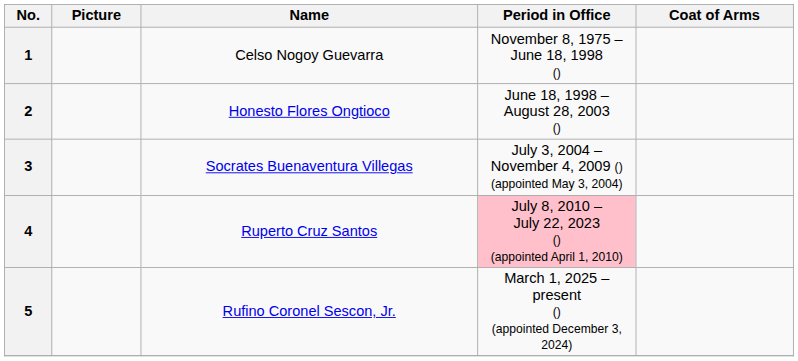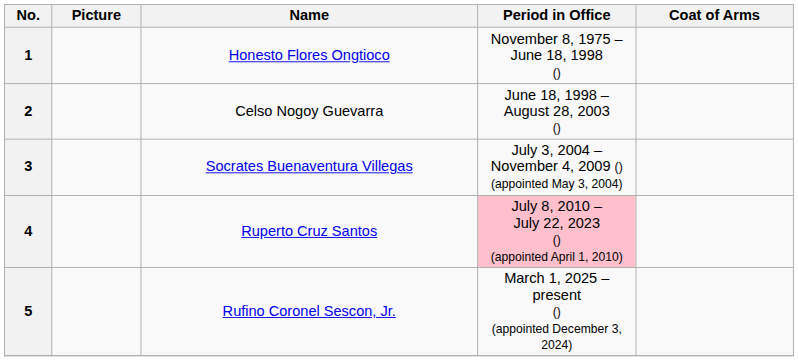1 | Name: Celso Nogoy Guevarra -> Honesto Flores Ongtioco
2 | Name: Honesto Flores Ongtioco -> Celso Nogoy Guevarra
